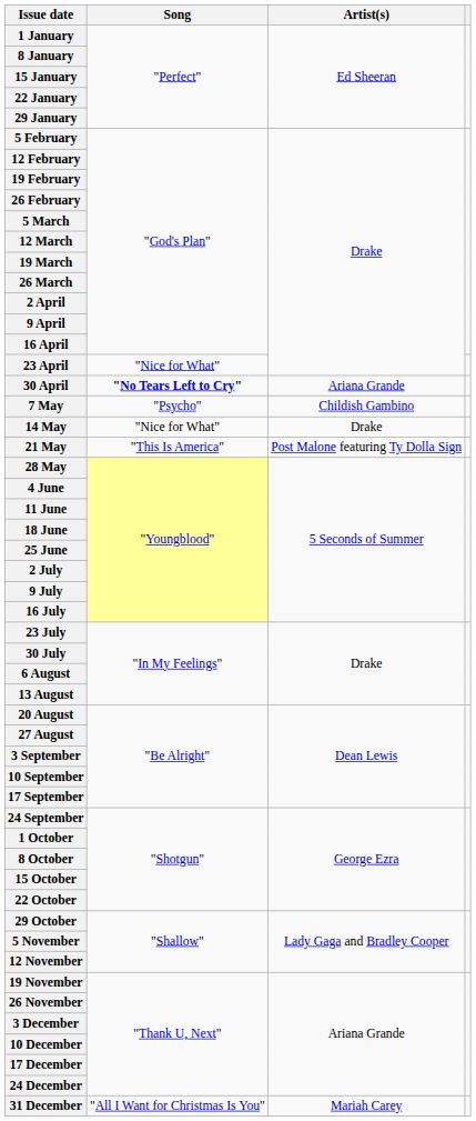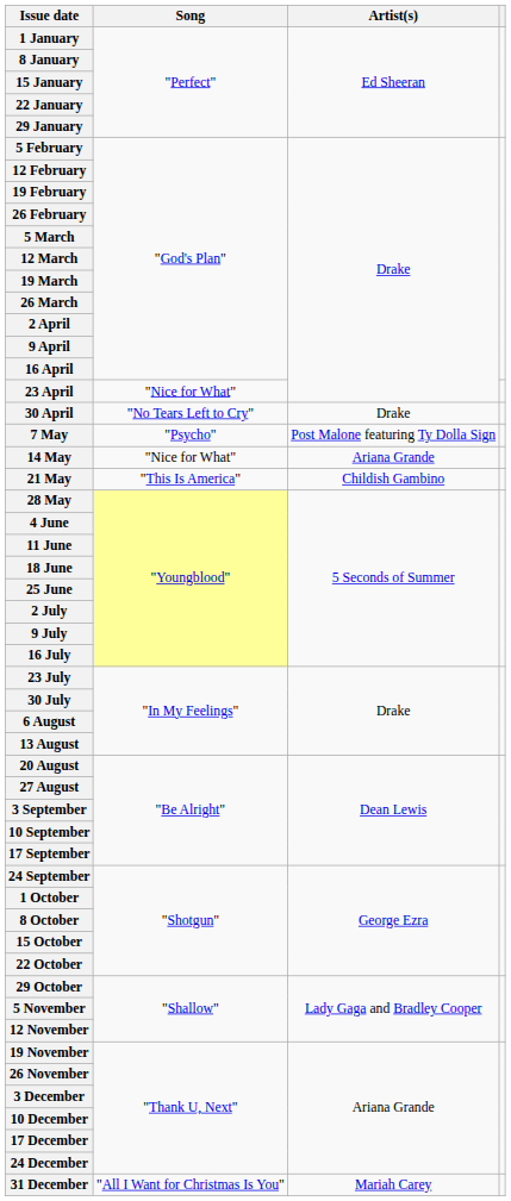30 April | Song: bold -> normal
30 April | Artist(s): Ariana Grande -> Drake
7 May | Artist(s): Childish Gambino -> Post Malone featuring Ty Dolla Sign
14 May | Artist(s): Drake -> Ariana Grande
21 May | Artist(s): Post Malone featuring Ty Dolla Sign -> Childish Gambino
